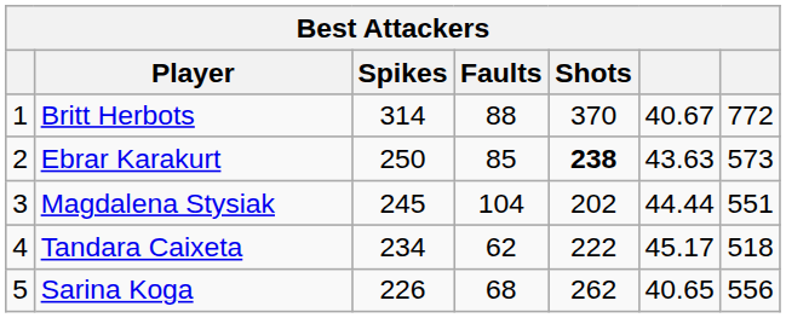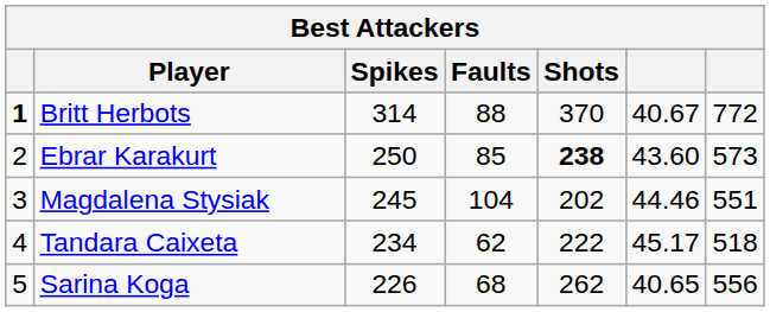Britt Herbots | column 1: normal -> bold
Ebrar Karakurt | column 6: 43.63 -> 43.60
Magdalena Stysiak | column 6: 44.44 -> 44.46
